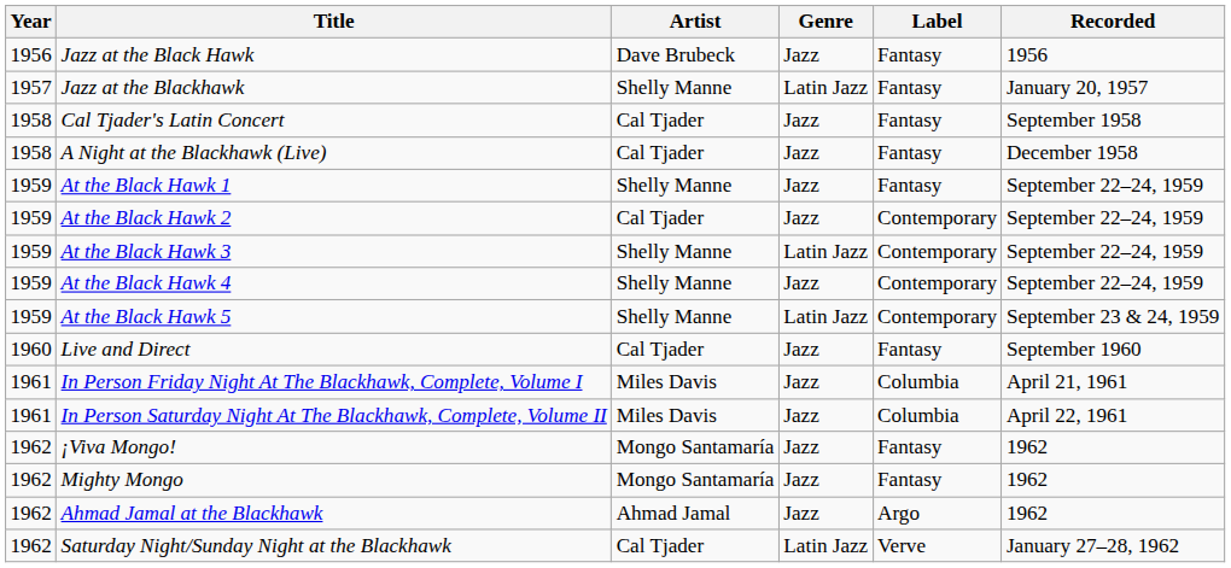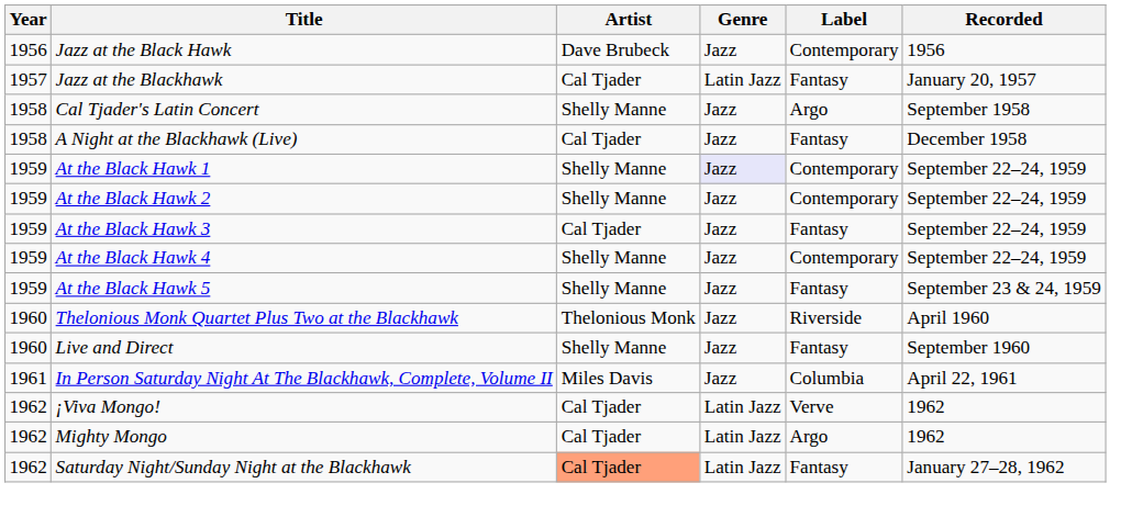Jazz at the Black Hawk | Label: Fantasy -> Contemporary
Jazz at the Blackhawk | Artist: Shelly Manne -> Cal Tjader
Cal Tjader's Latin Concert | Artist: Cal Tjader -> Shelly Manne
Cal Tjader's Latin Concert | Label: Fantasy -> Argo
At the Black Hawk 1 | Genre: no background -> lavender background
At the Black Hawk 1 | Label: Fantasy -> Contemporary
At the Black Hawk 2 | Artist: Cal Tjader -> Shelly Manne
At the Black Hawk 3 | Artist: Shelly Manne -> Cal Tjader
At the Black Hawk 3 | Genre: Latin Jazz -> Jazz
At the Black Hawk 3 | Label: Contemporary -> Fantasy
At the Black Hawk 5 | Genre: Latin Jazz -> Jazz
At the Black Hawk 5 | Label: Contemporary -> Fantasy
+ row: 1960 | Thelonious Monk Quartet Plus Two at the Blackhawk | Thelonious Monk | Jazz | Riverside | April 1960
Live and Direct | Artist: Cal Tjader -> Shelly Manne
- row: 1961 | In Person Friday Night At The Blackhawk, Complete, Volume I | Miles Davis | Jazz | Columbia | April 21, 1961
¡Viva Mongo! | Artist: Mongo Santamaría -> Cal Tjader
¡Viva Mongo! | Genre: Jazz -> Latin Jazz
¡Viva Mongo! | Label: Fantasy -> Verve
Mighty Mongo | Artist: Mongo Santamaría -> Cal Tjader
Mighty Mongo | Genre: Jazz -> Latin Jazz
Mighty Mongo | Label: Fantasy -> Argo
- row: 1962 | Ahmad Jamal at the Blackhawk | Ahmad Jamal | Jazz | Argo | 1962
Saturday Night/Sunday Night at the Blackhawk | Artist: no background -> lightsalmon background
Saturday Night/Sunday Night at the Blackhawk | Label: Verve -> Fantasy
